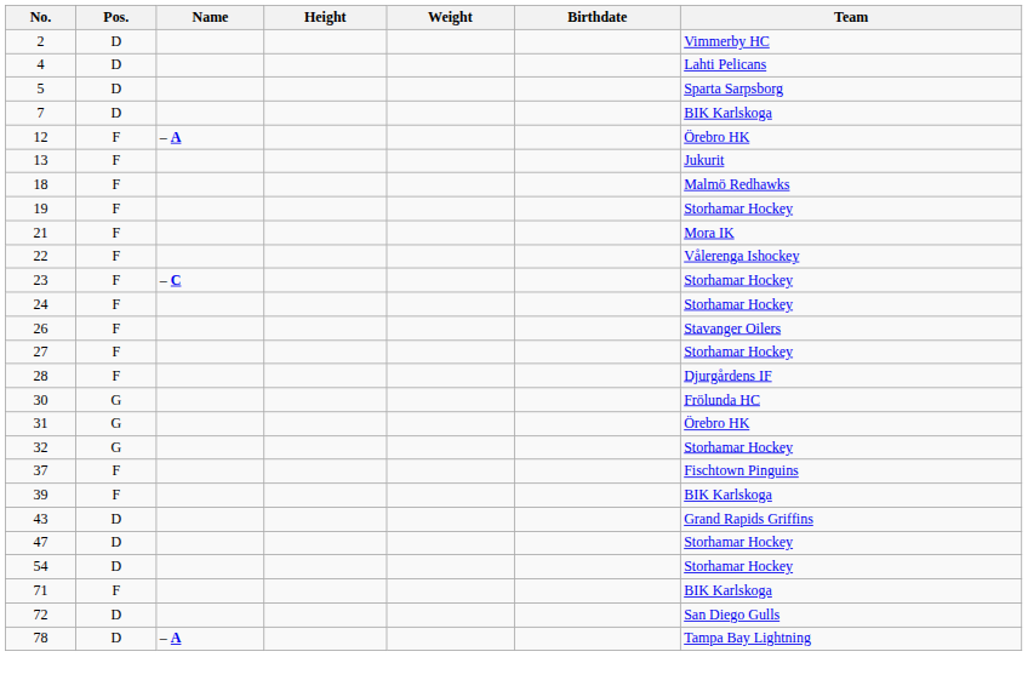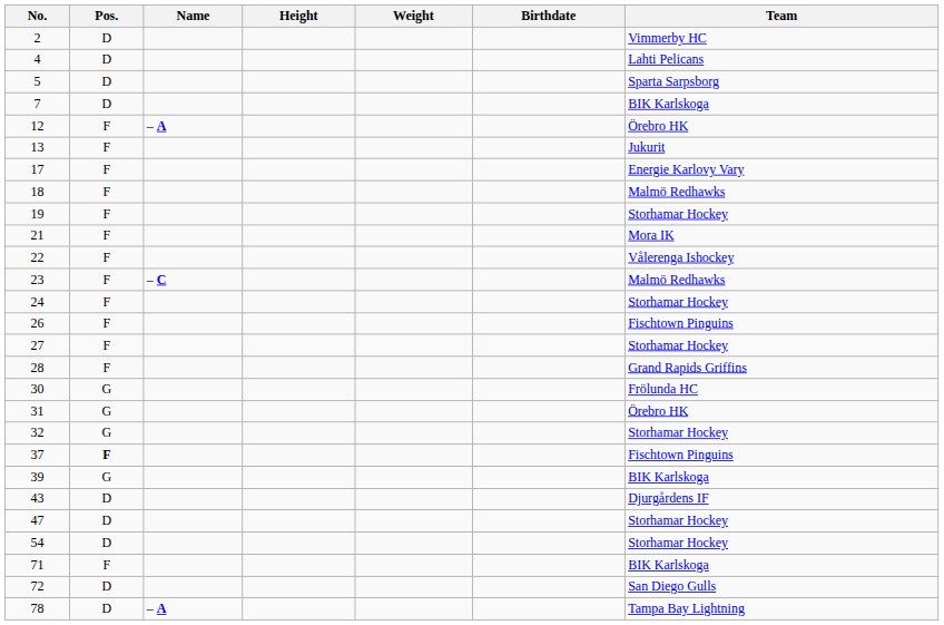+ row: 17 | F | Energie Karlovy Vary
23 | Team: Storhamar Hockey -> Malmö Redhawks
26 | Team: Stavanger Oilers -> Fischtown Pinguins
28 | Team: Djurgårdens IF -> Grand Rapids Griffins
37 | Pos.: normal -> bold
39 | Pos.: F -> G
43 | Team: Grand Rapids Griffins -> Djurgårdens IF
